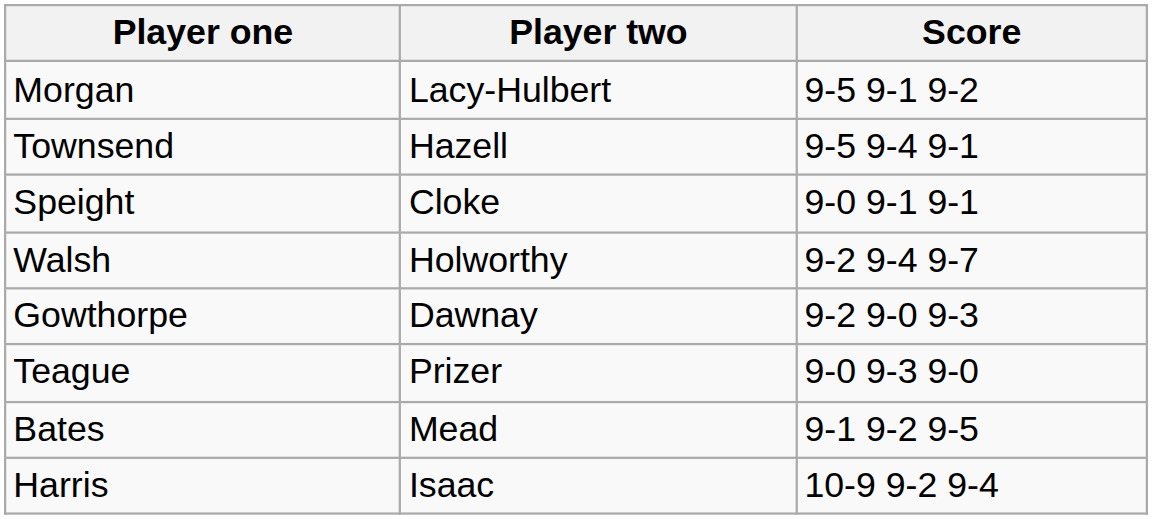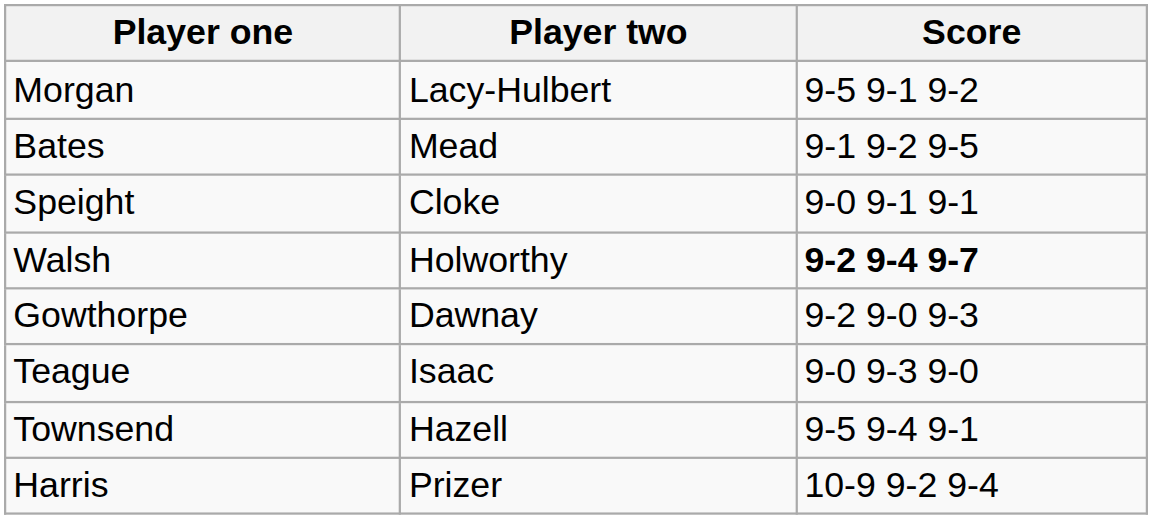rows swapped: Townsend <-> Bates
Walsh | Score: normal -> bold
Teague | Player two: Prizer -> Isaac
Harris | Player two: Isaac -> Prizer
